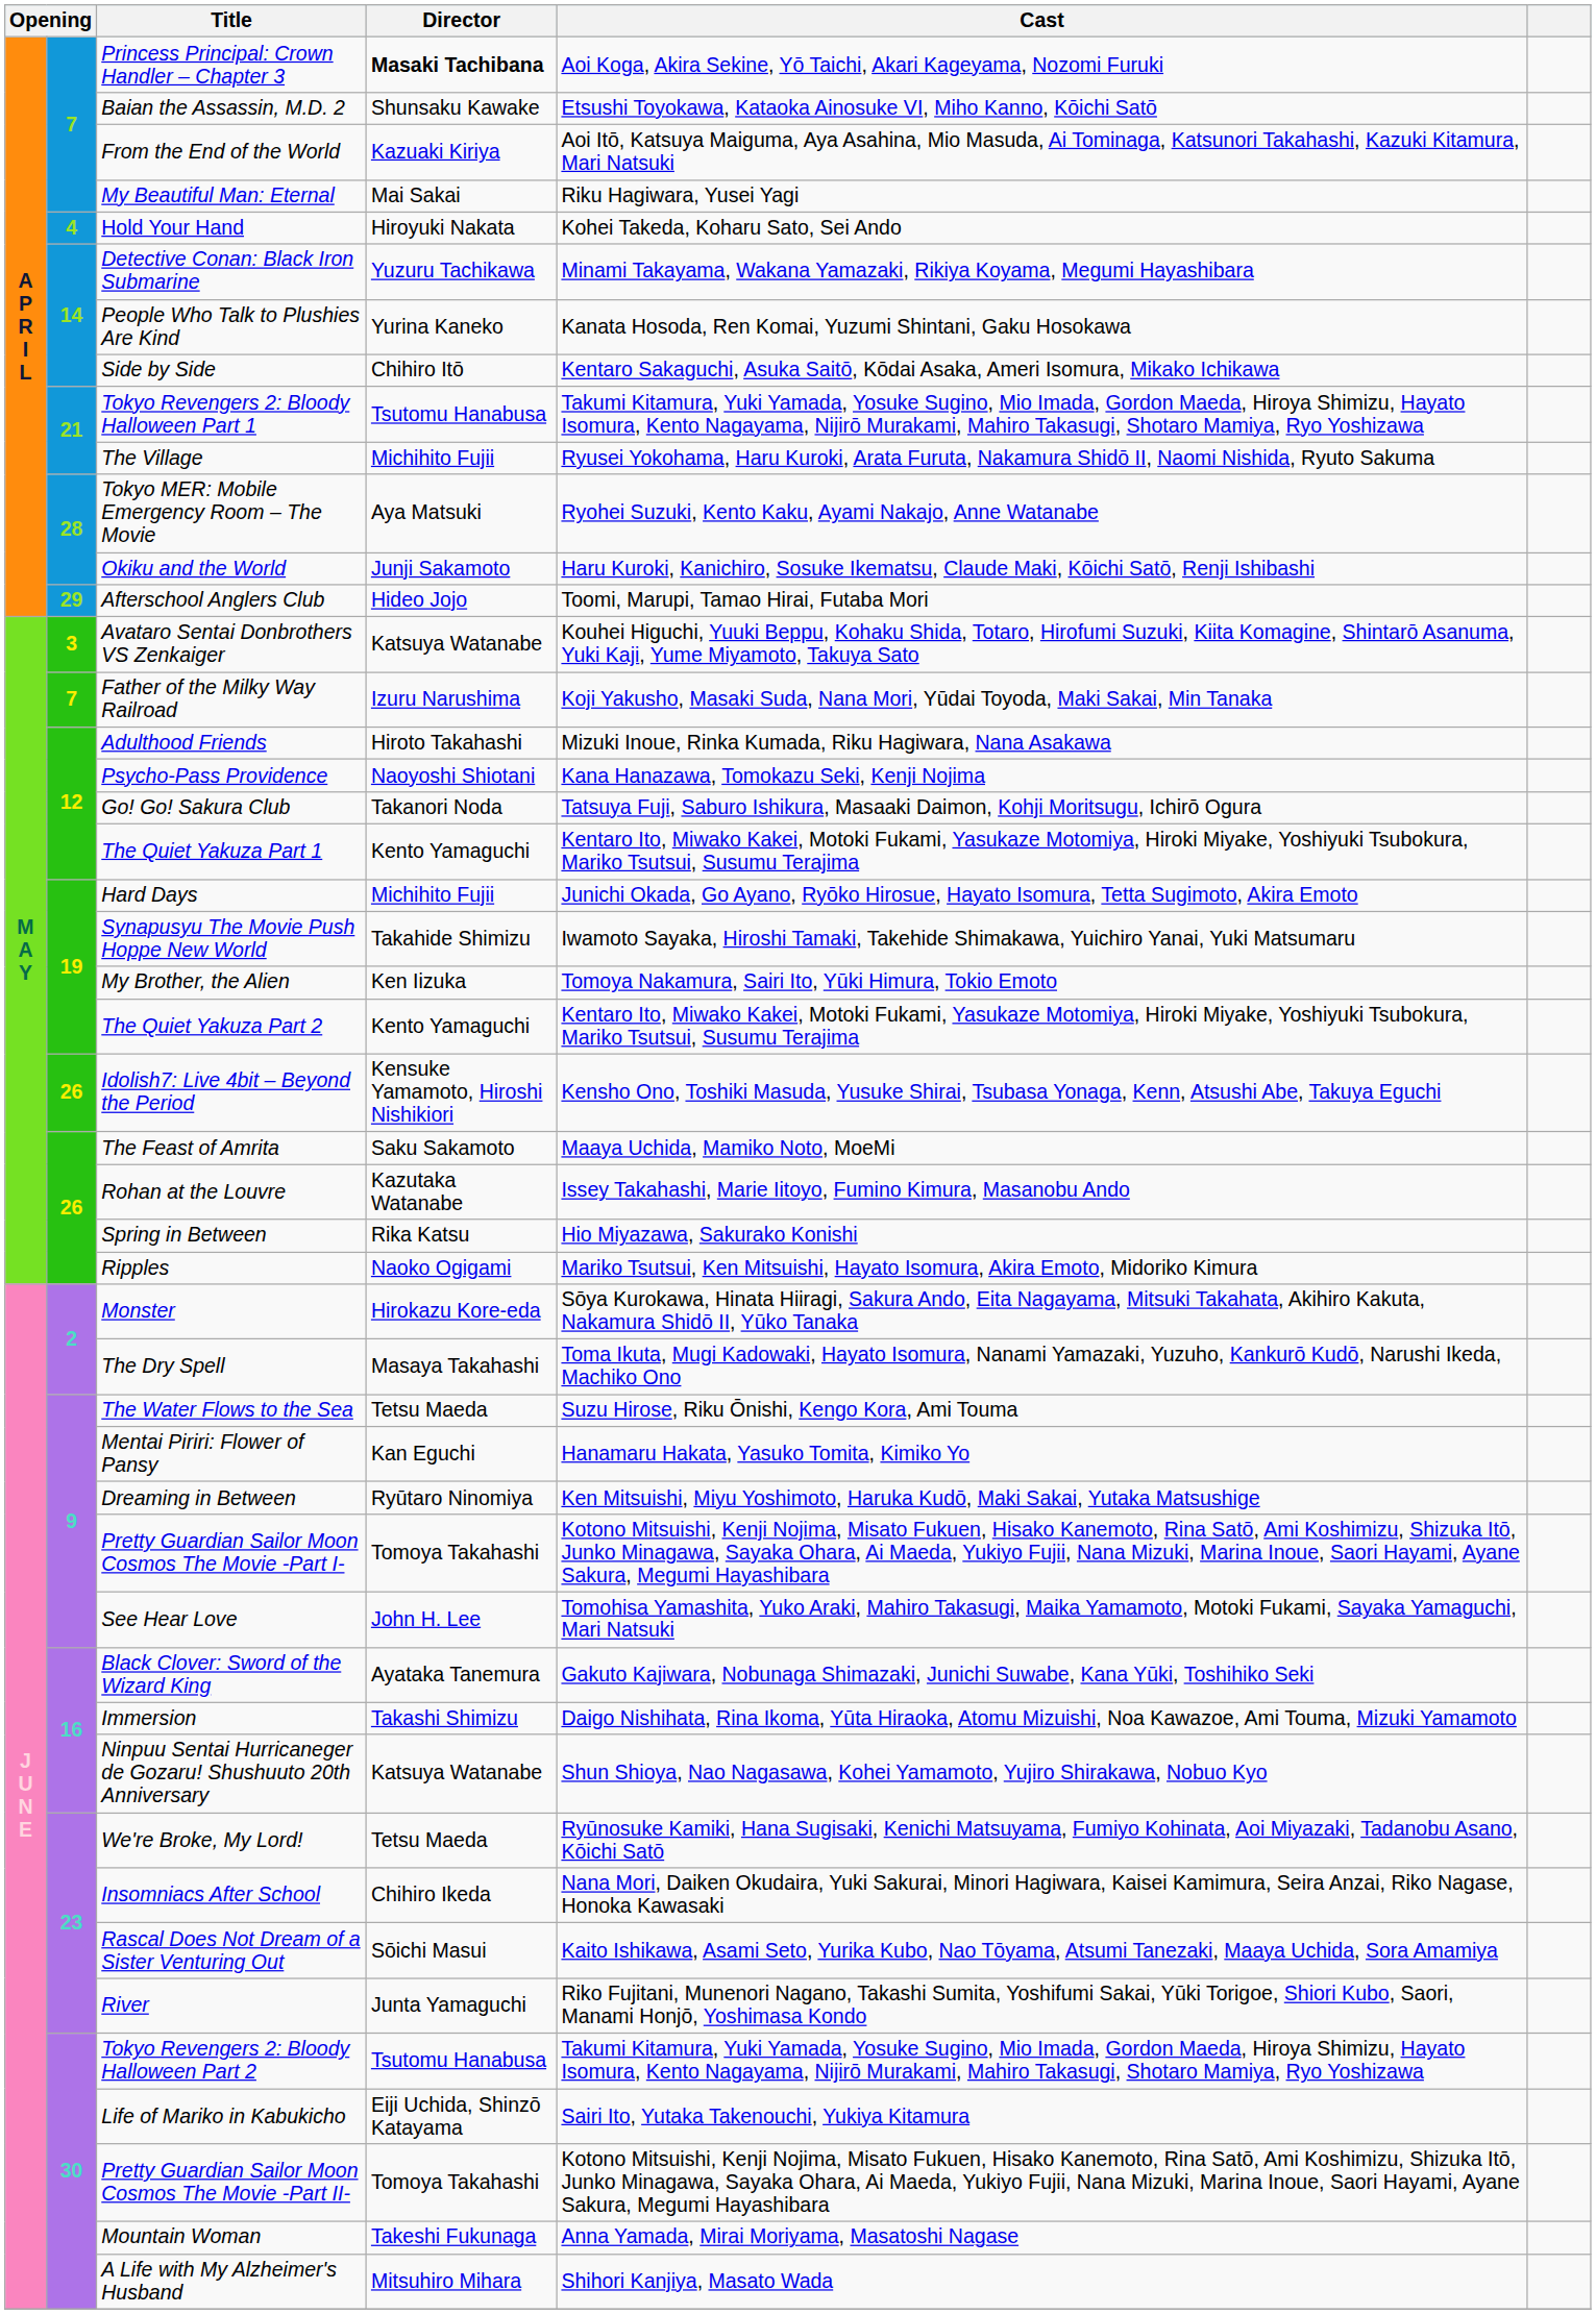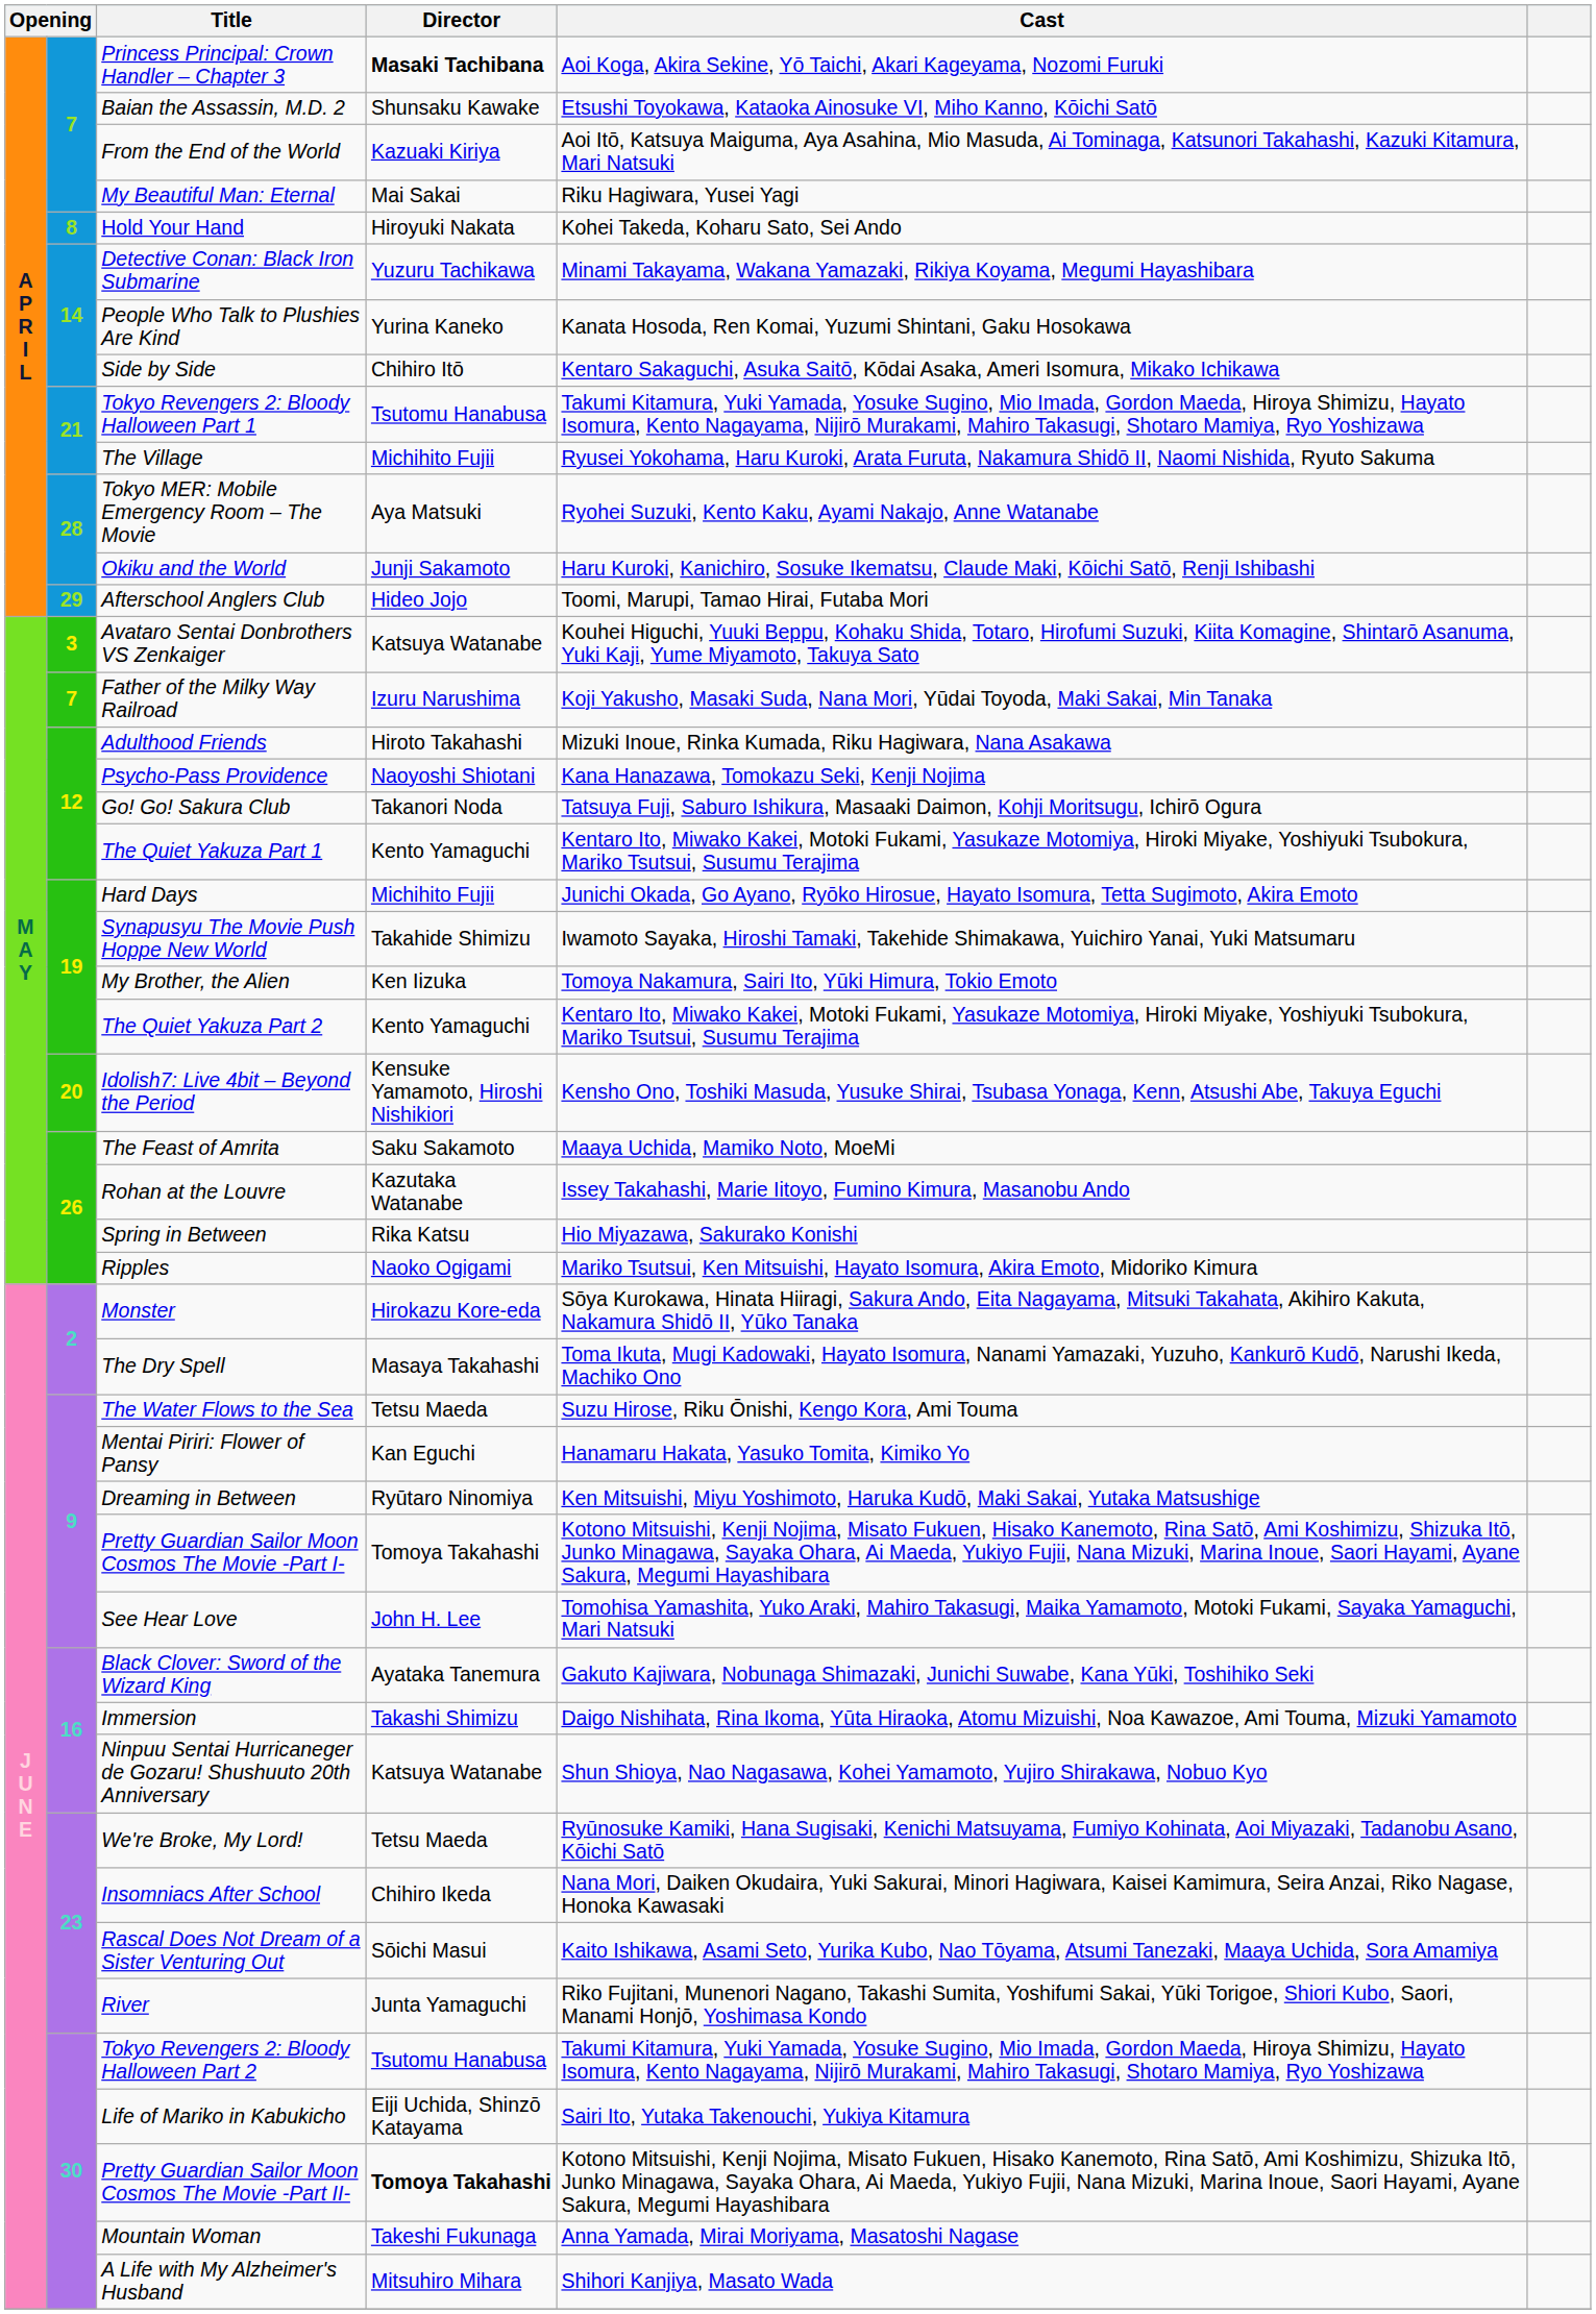Hold Your Hand | column 2: 4 -> 8
Idolish7: Live 4bit – Beyond the Period | column 2: 26 -> 20
Pretty Guardian Sailor Moon Cosmos The Movie -Part II- | Director: normal -> bold
